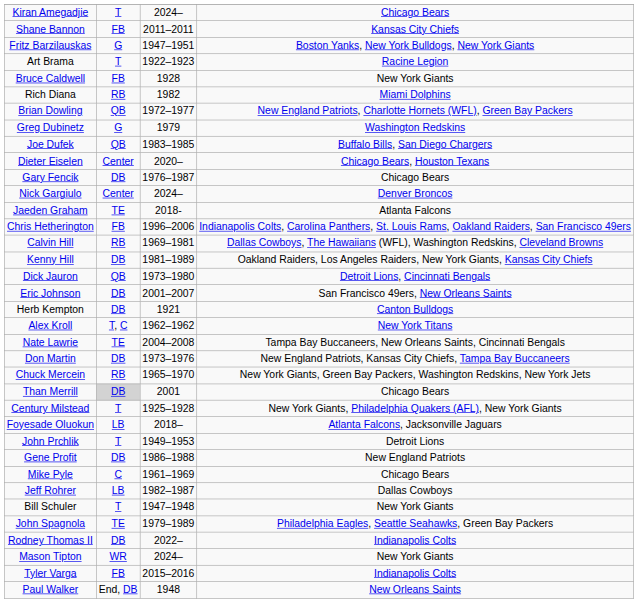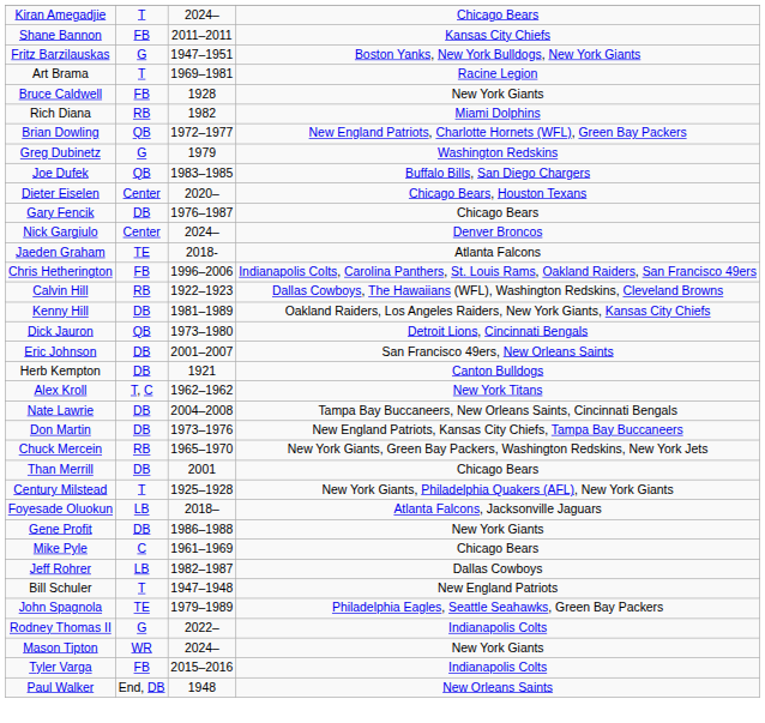Art Brama | column 3: 1922–1923 -> 1969–1981
Calvin Hill | column 3: 1969–1981 -> 1922–1923
Nate Lawrie | column 2: TE -> DB
Than Merrill | column 2: lightgrey background -> no background
- row: John Prchlik | T | 1949–1953 | Detroit Lions
Gene Profit | column 4: New England Patriots -> New York Giants
Bill Schuler | column 4: New York Giants -> New England Patriots
Rodney Thomas II | column 2: DB -> G
